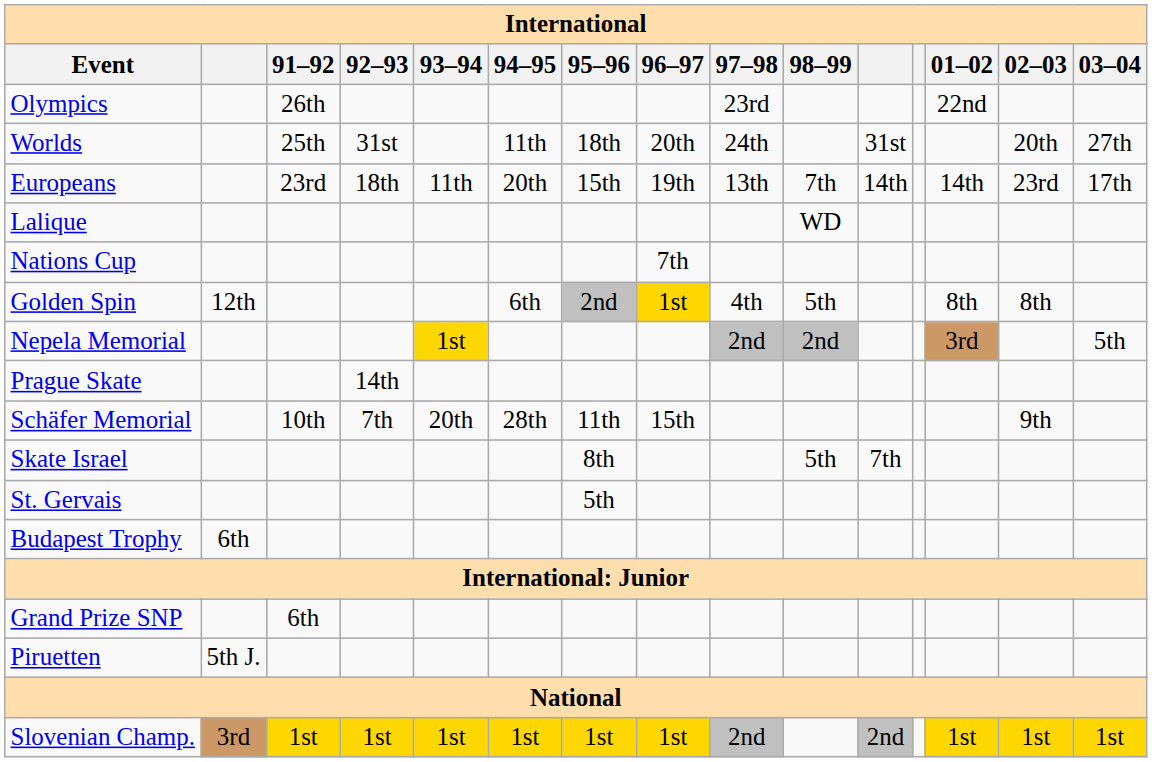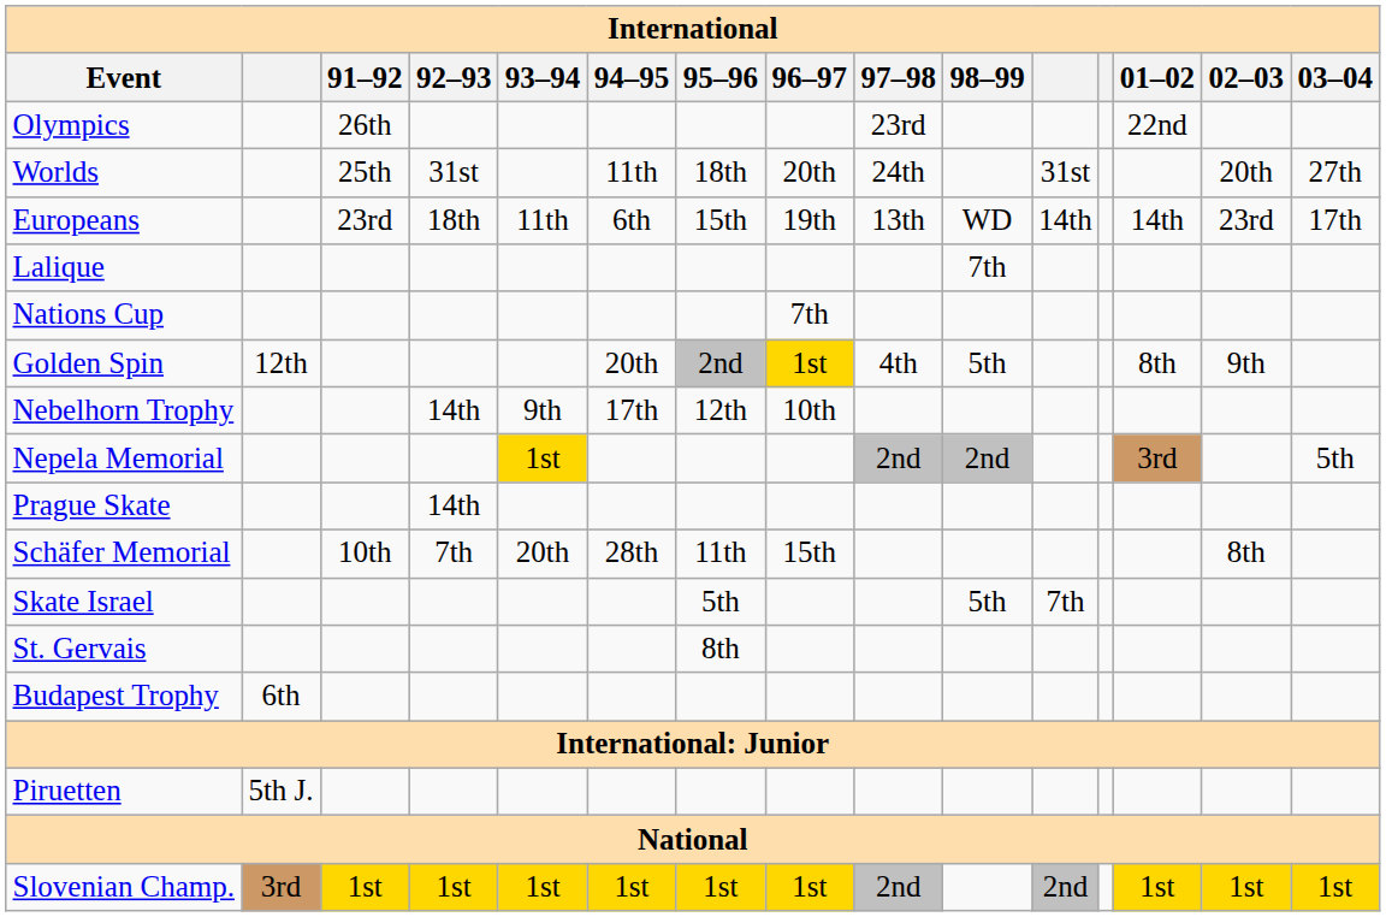Europeans | 94–95: 20th -> 6th
Europeans | 98–99: 7th -> WD
Lalique | 98–99: WD -> 7th
Golden Spin | 94–95: 6th -> 20th
Golden Spin | 02–03: 8th -> 9th
+ row: Nebelhorn Trophy | 14th | 9th | 17th | 12th | 10th
Schäfer Memorial | 02–03: 9th -> 8th
Skate Israel | 95–96: 8th -> 5th
St. Gervais | 95–96: 5th -> 8th
- row: Grand Prize SNP | 6th
